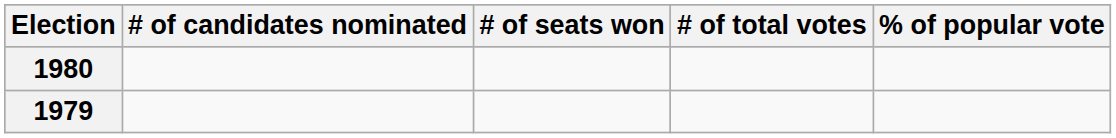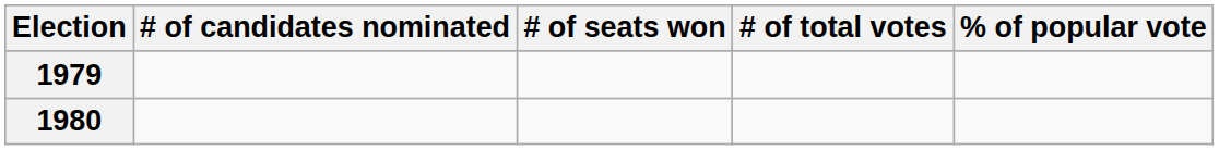rows swapped: 1979 <-> 1980
